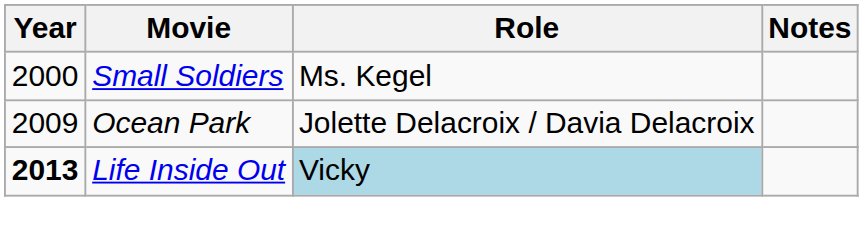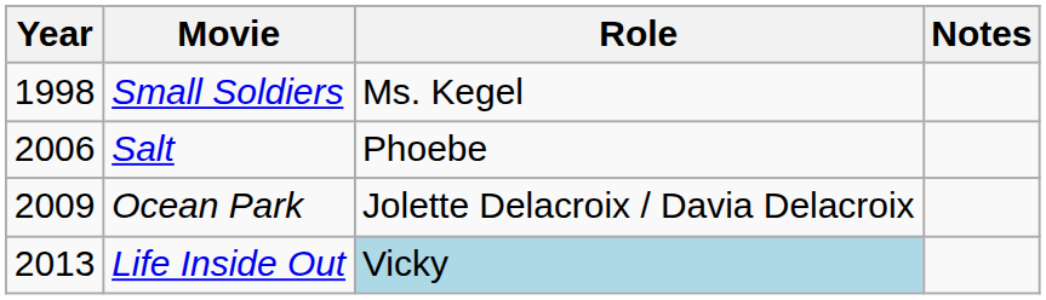Small Soldiers | Year: 2000 -> 1998
+ row: 2006 | Salt | Phoebe
Life Inside Out | Year: bold -> normal
